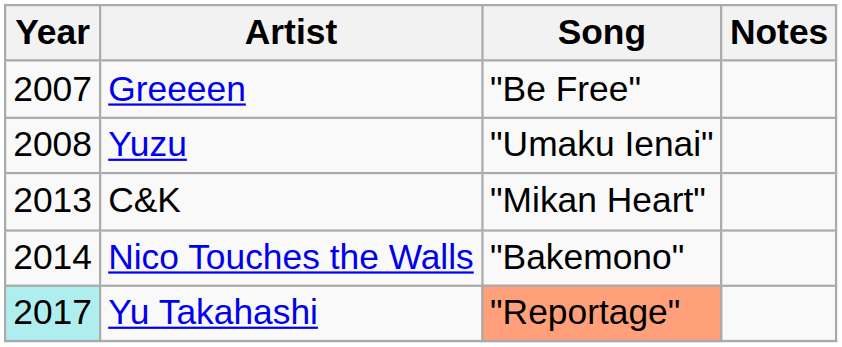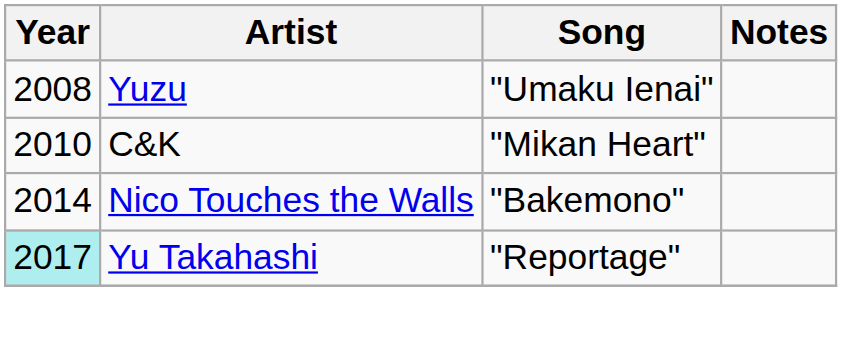- row: 2007 | Greeeen | "Be Free"
C&K | Year: 2013 -> 2010
Yu Takahashi | Song: lightsalmon background -> no background
